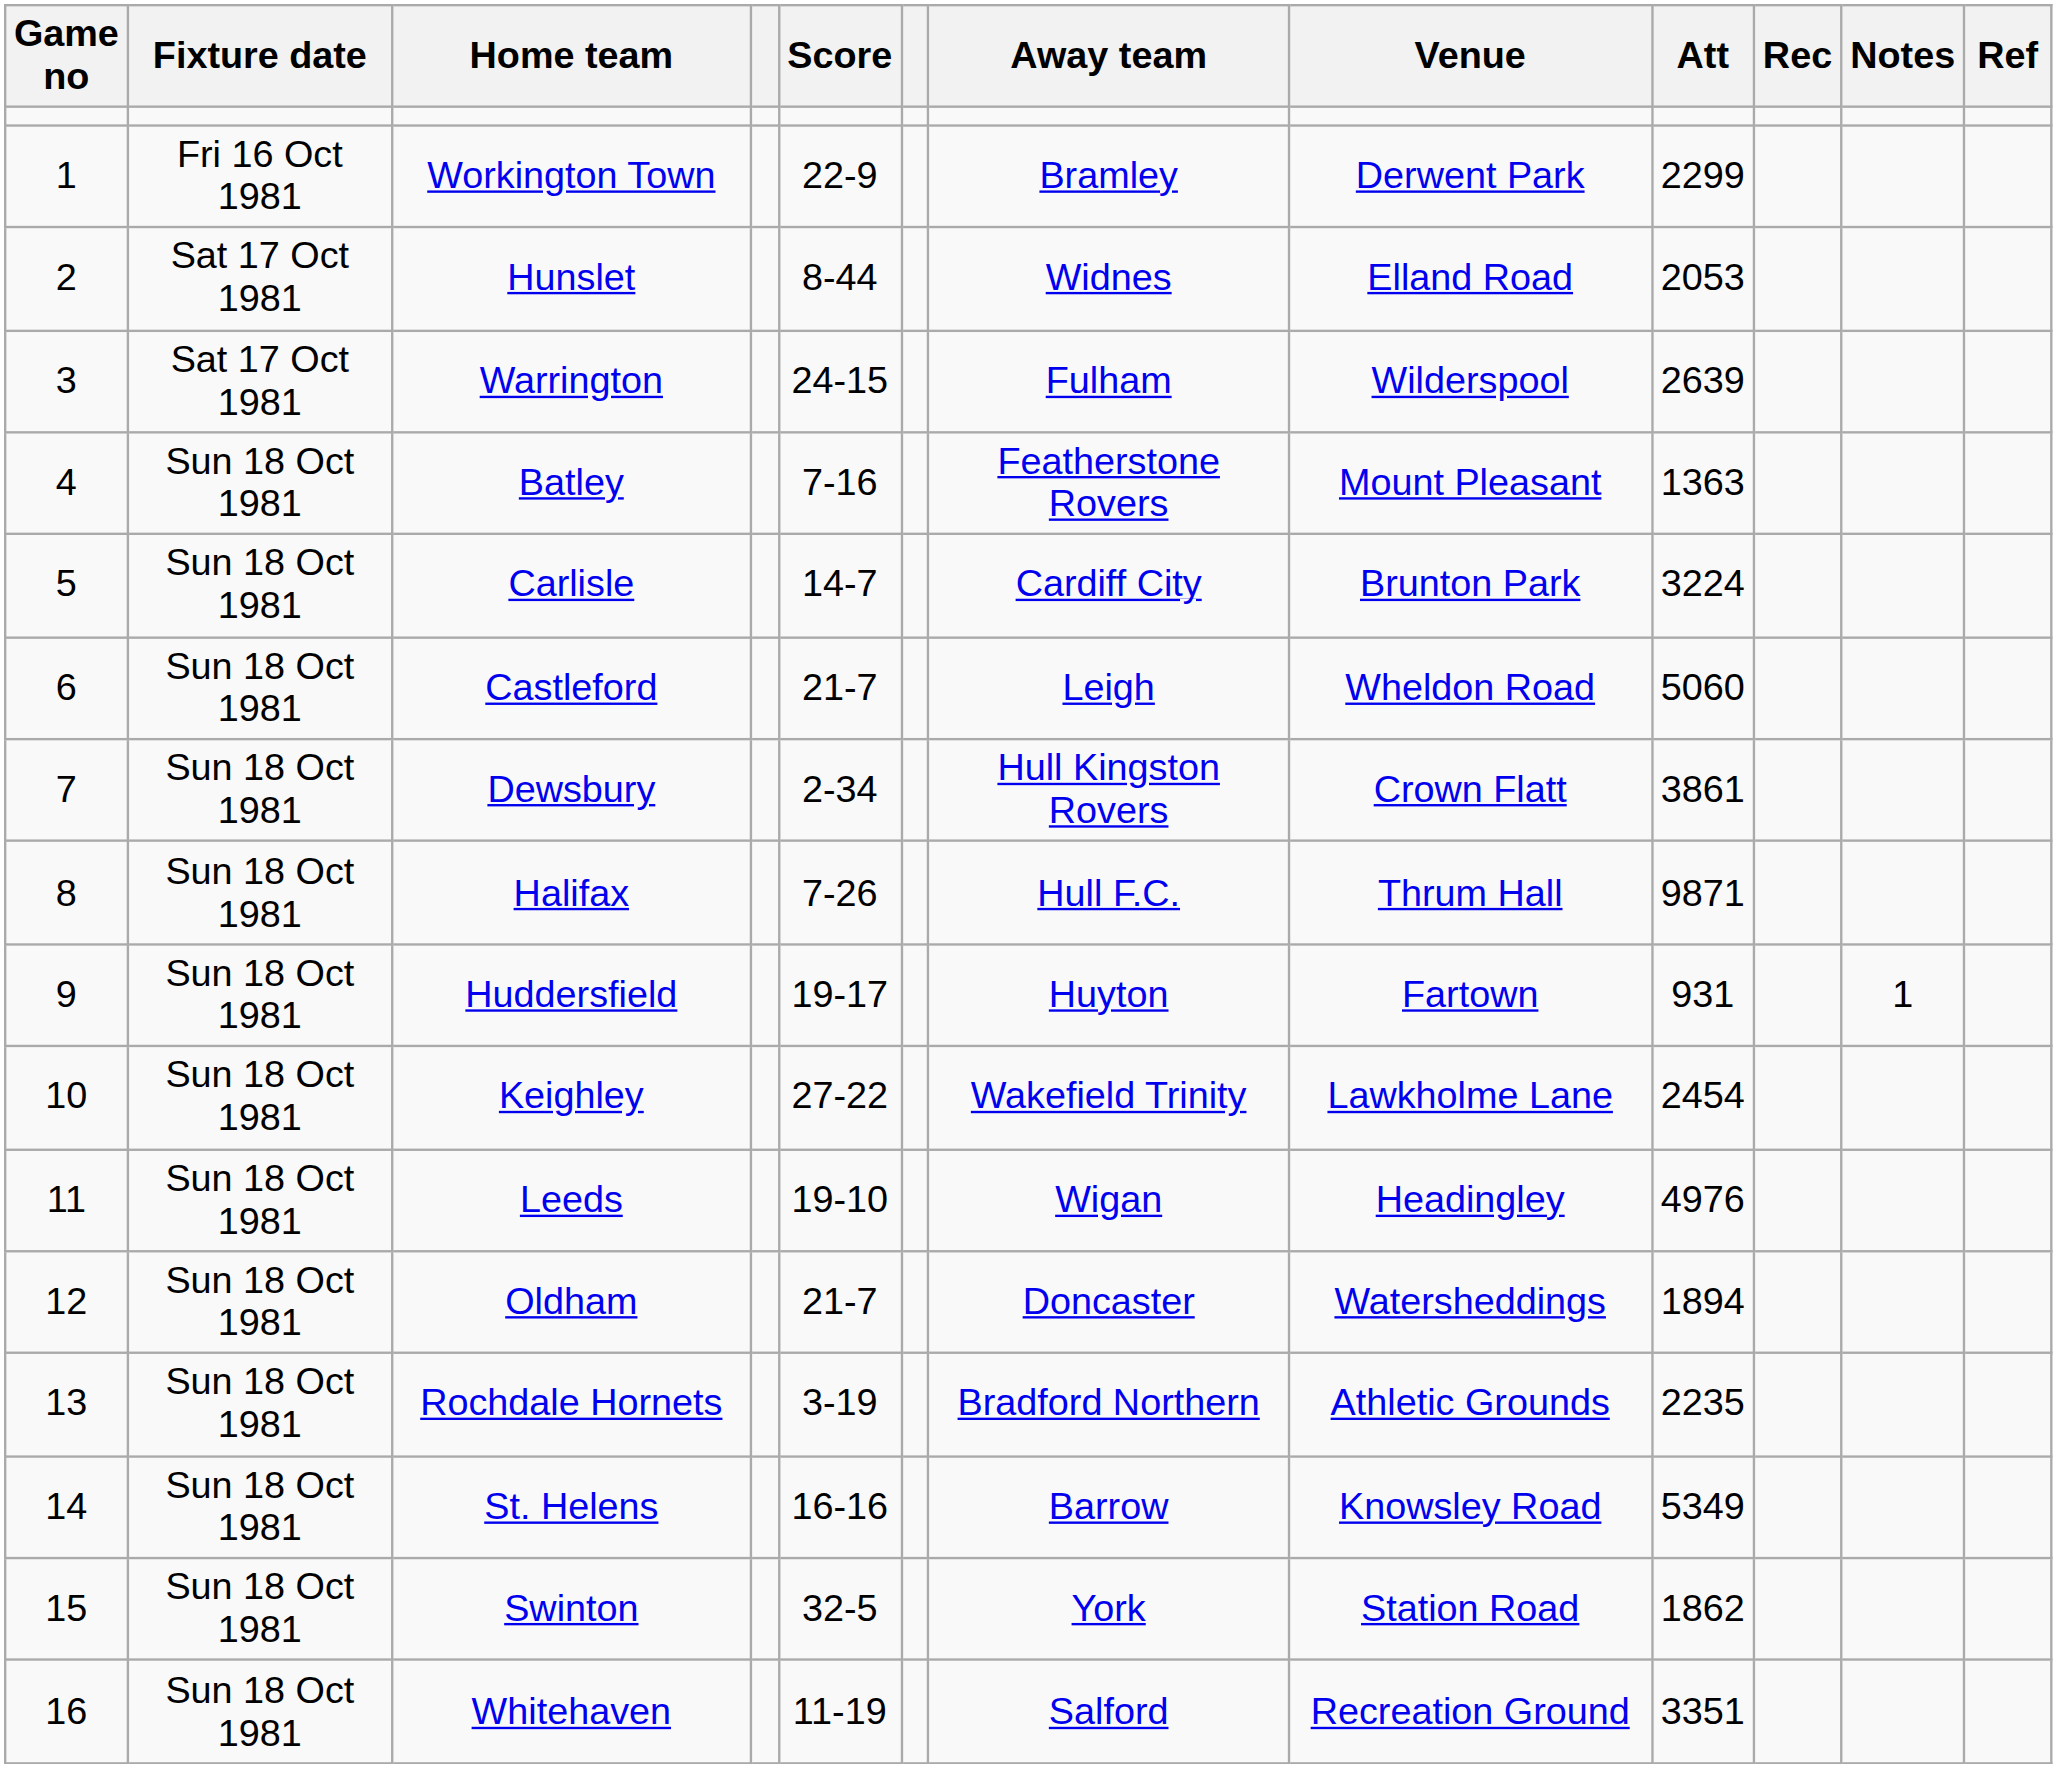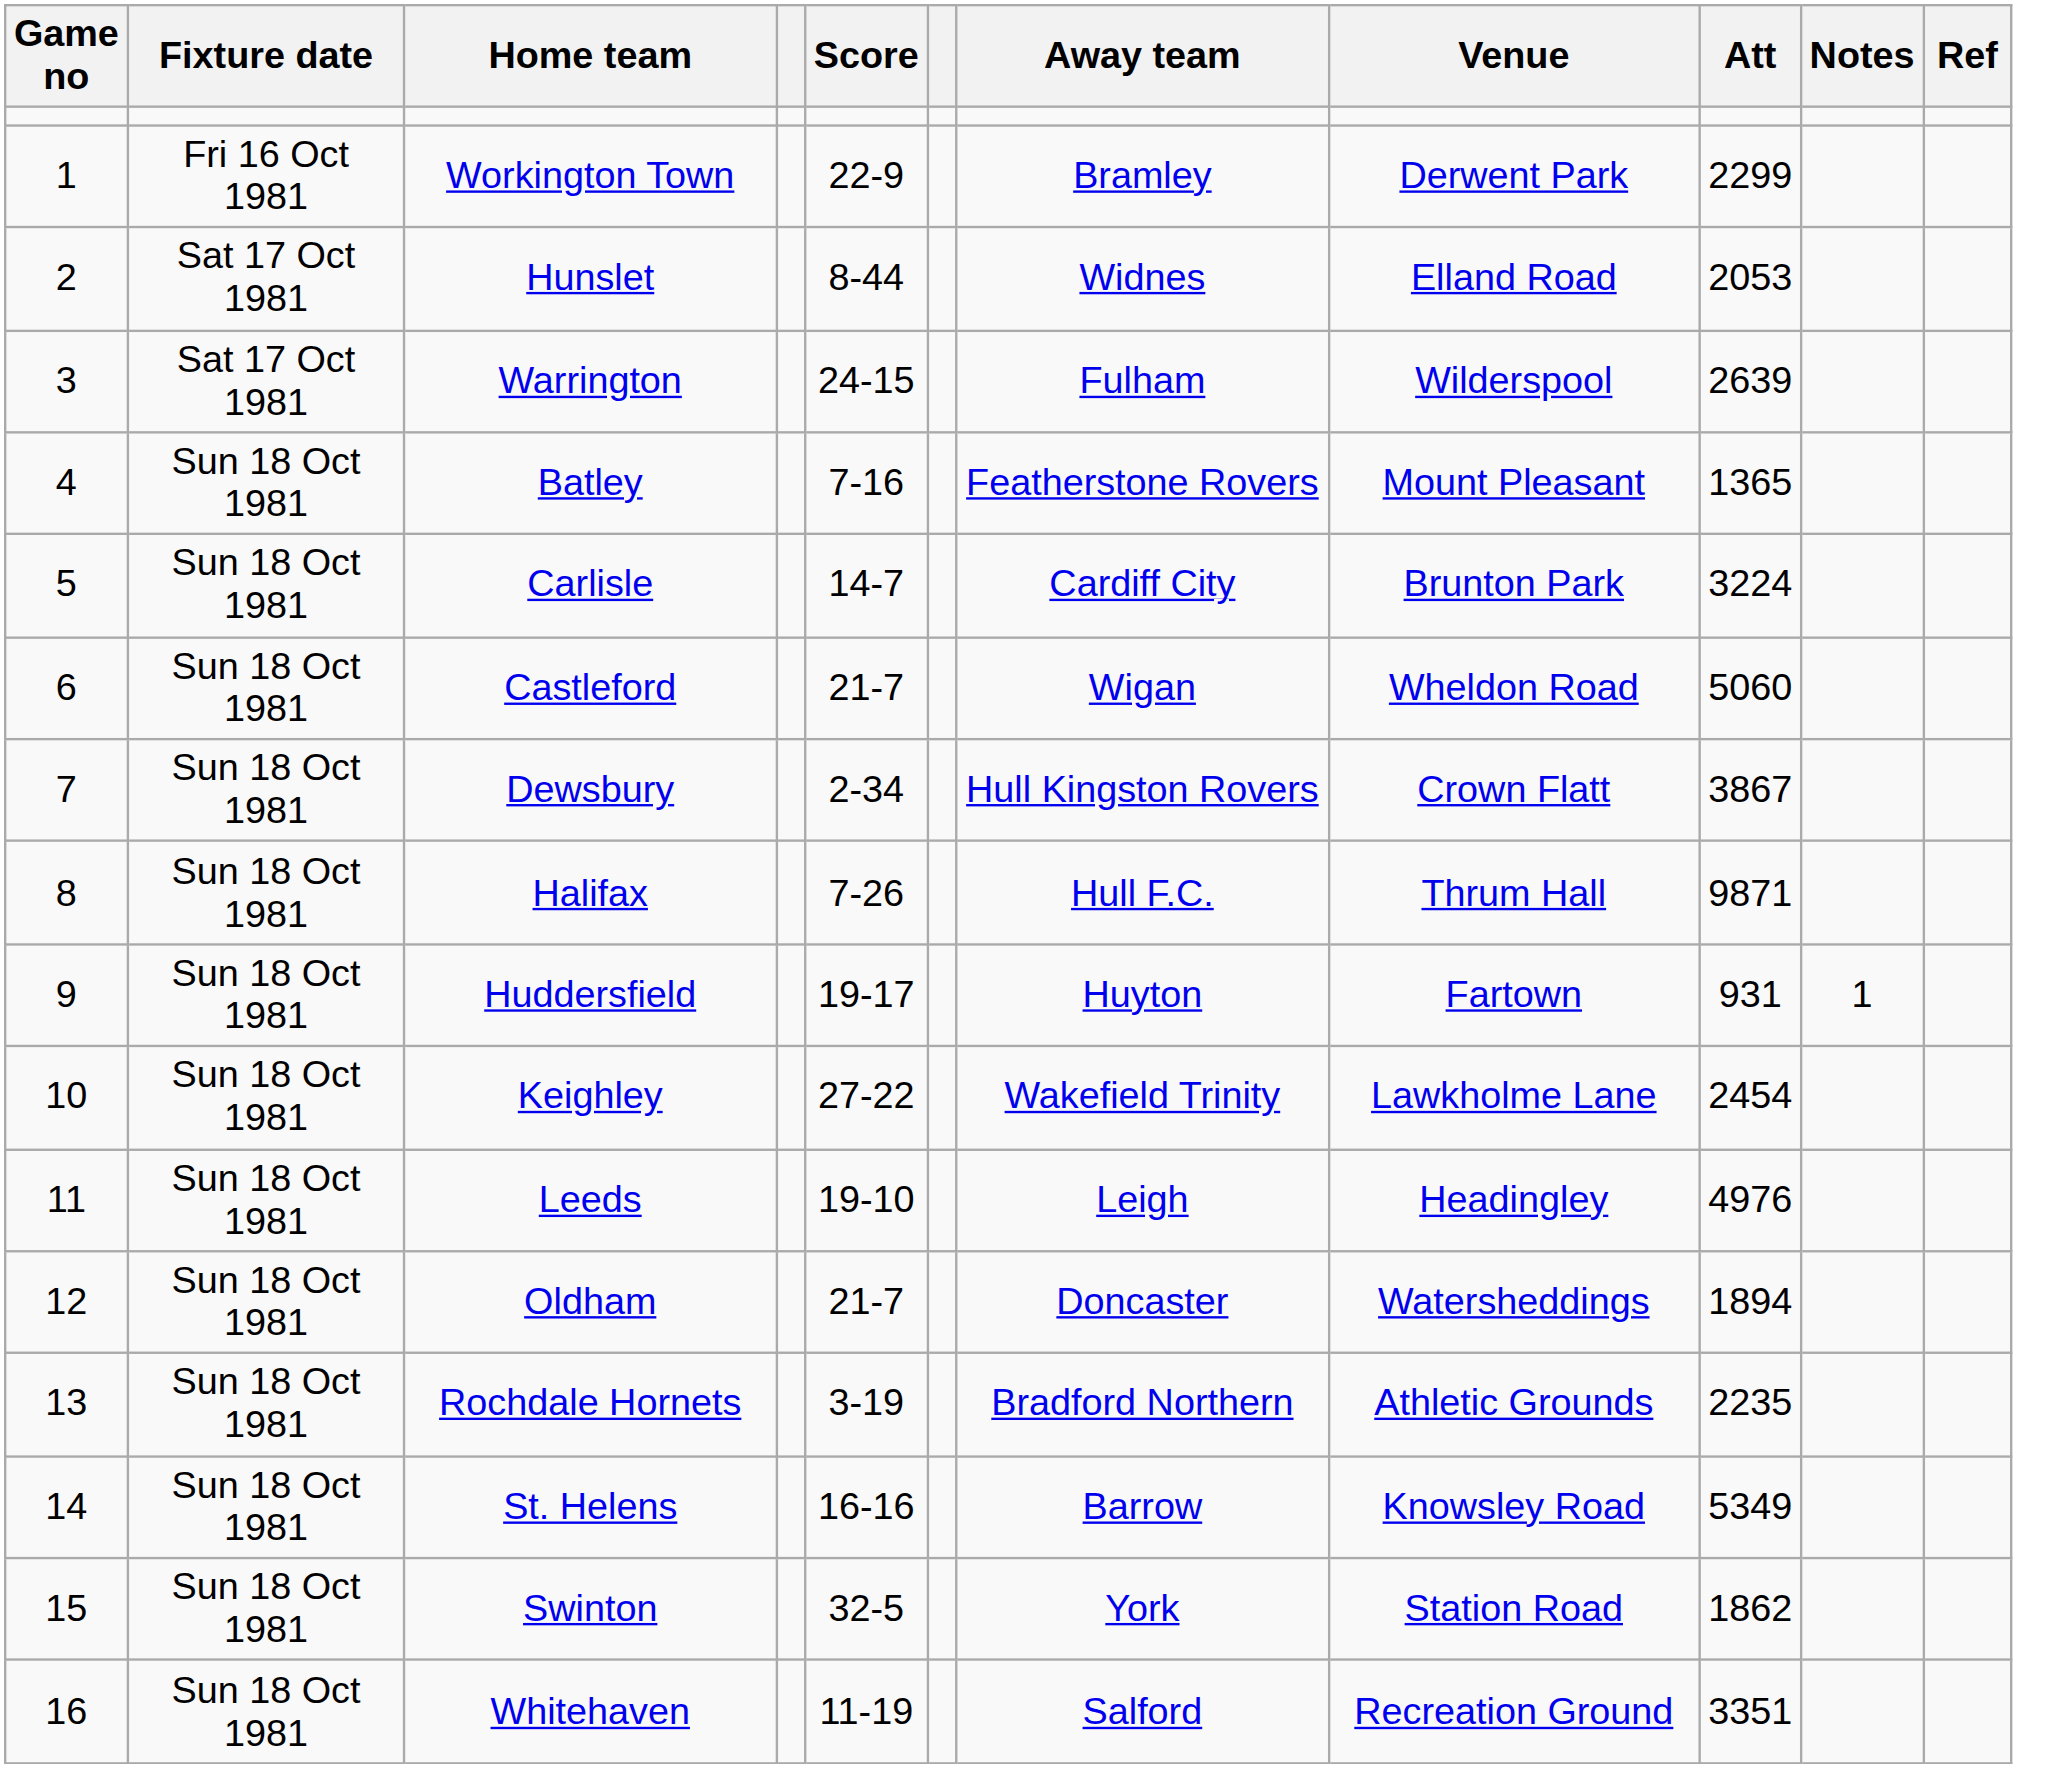- column: Rec
Batley | Att: 1363 -> 1365
Castleford | Away team: Leigh -> Wigan
Dewsbury | Att: 3861 -> 3867
Leeds | Away team: Wigan -> Leigh
